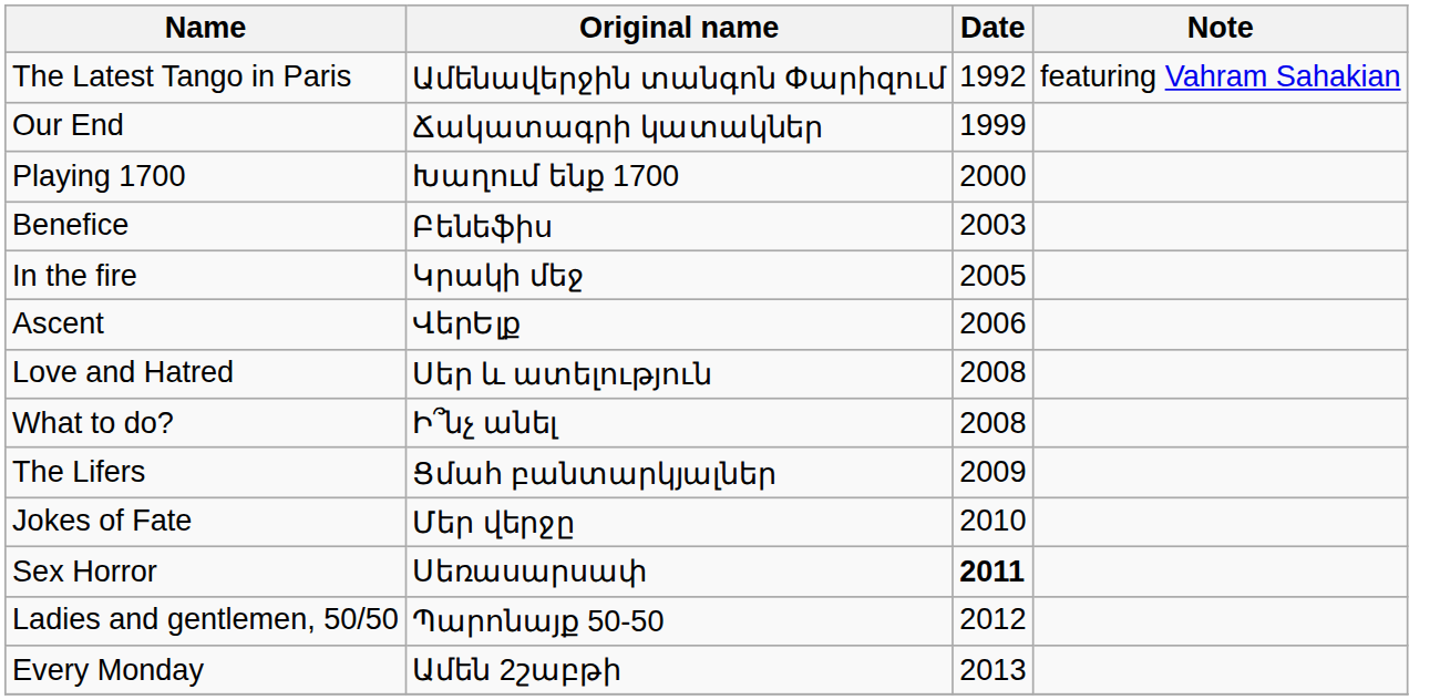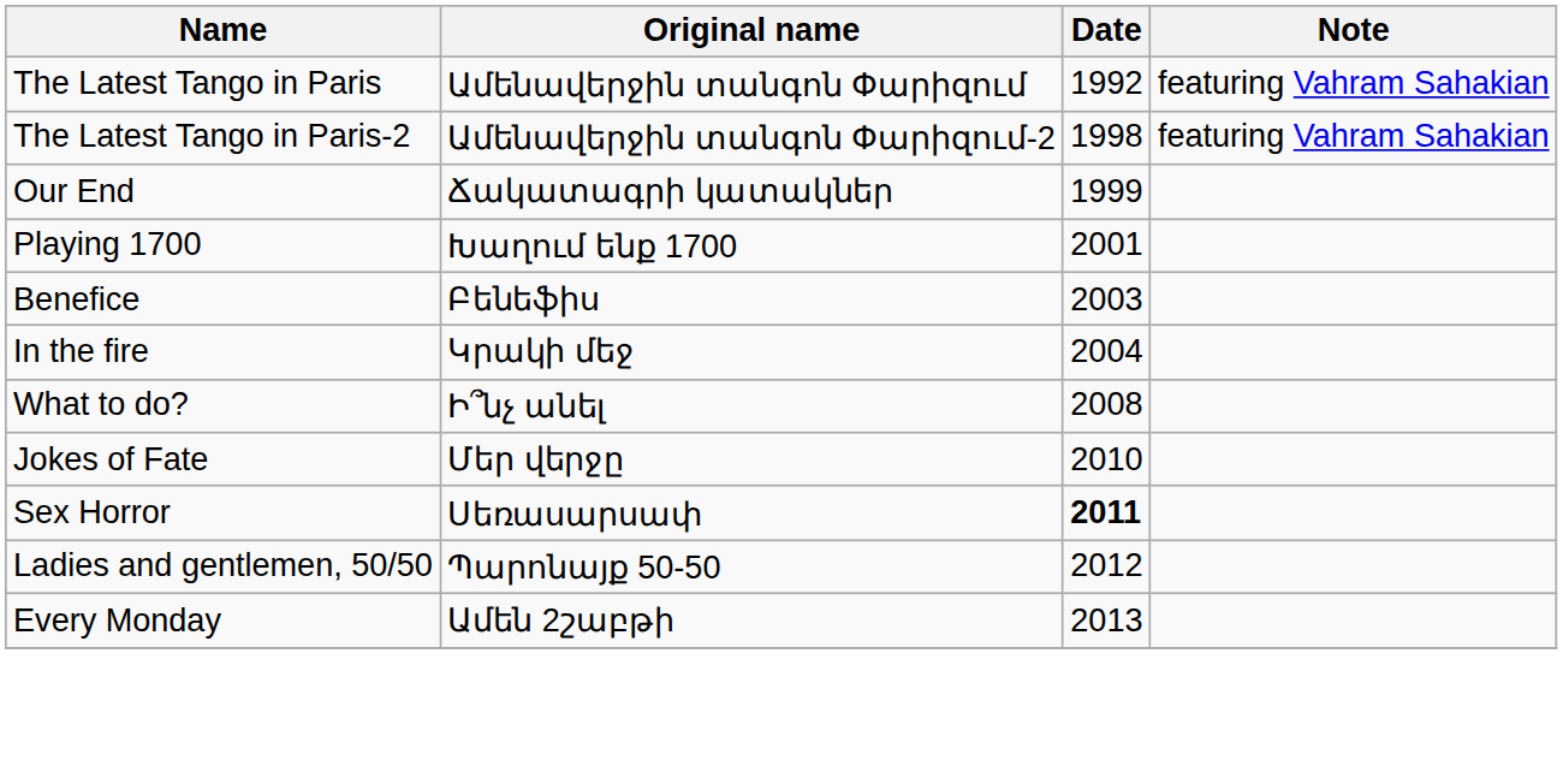+ row: The Latest Tango in Paris-2 | Ամենավերջին տանգոն Փարիզում-2 | 1998 | featuring Vahram Sahakian
Playing 1700 | Date: 2000 -> 2001
In the fire | Date: 2005 -> 2004
- row: Ascent | ՎերԵլք | 2006
- row: Love and Hatred | Սեր և ատելություն | 2008
- row: The Lifers | Ցմահ բանտարկյալներ | 2009
